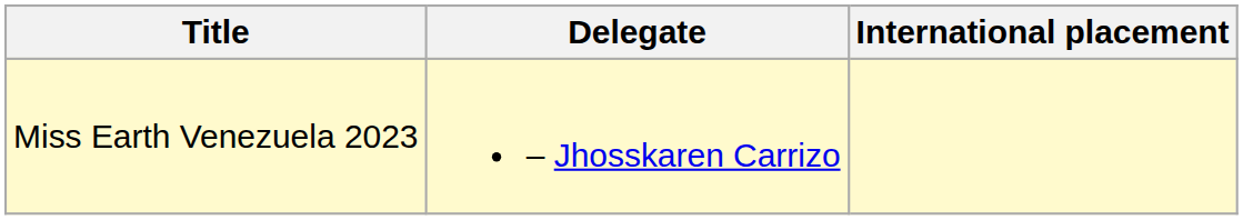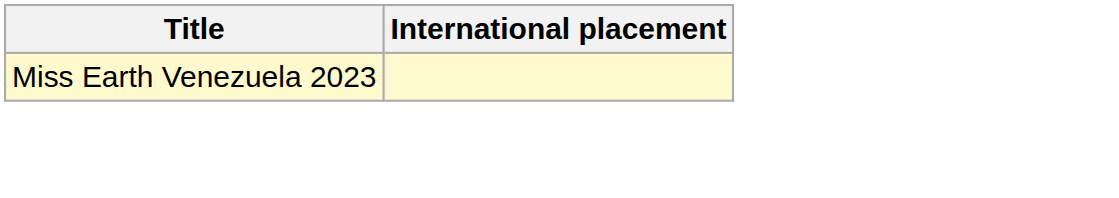- column: Delegate | – Jhosskaren Carrizo
